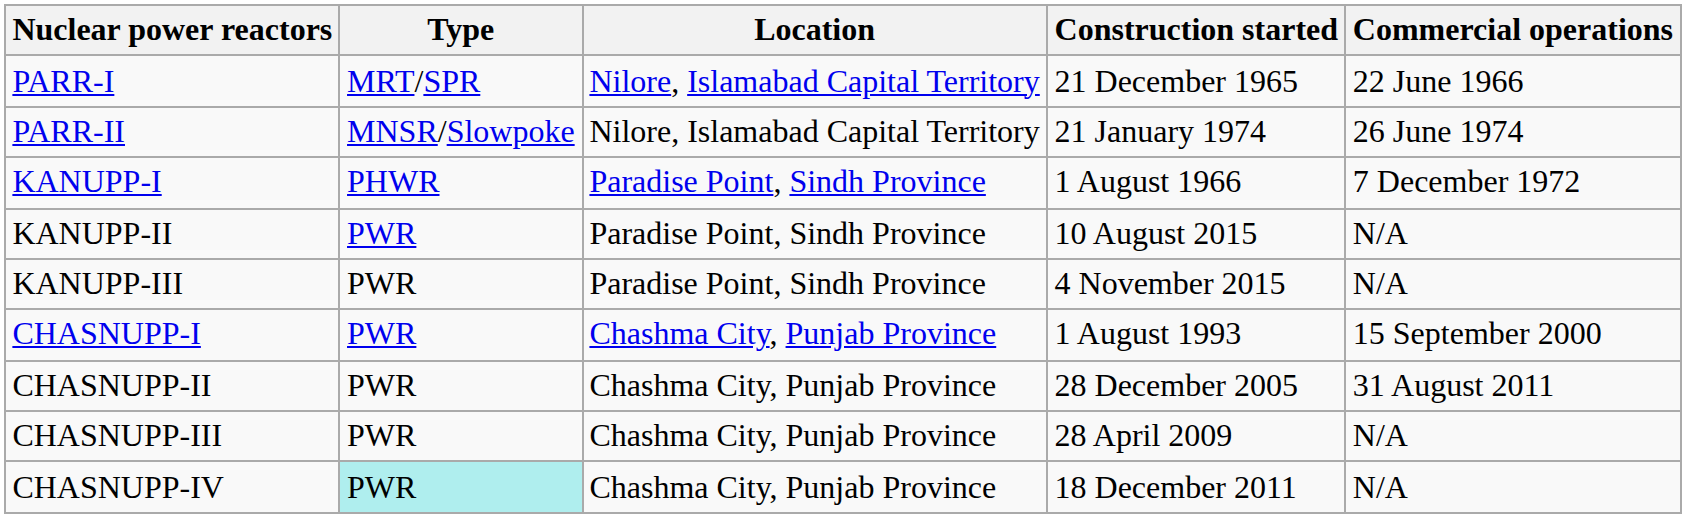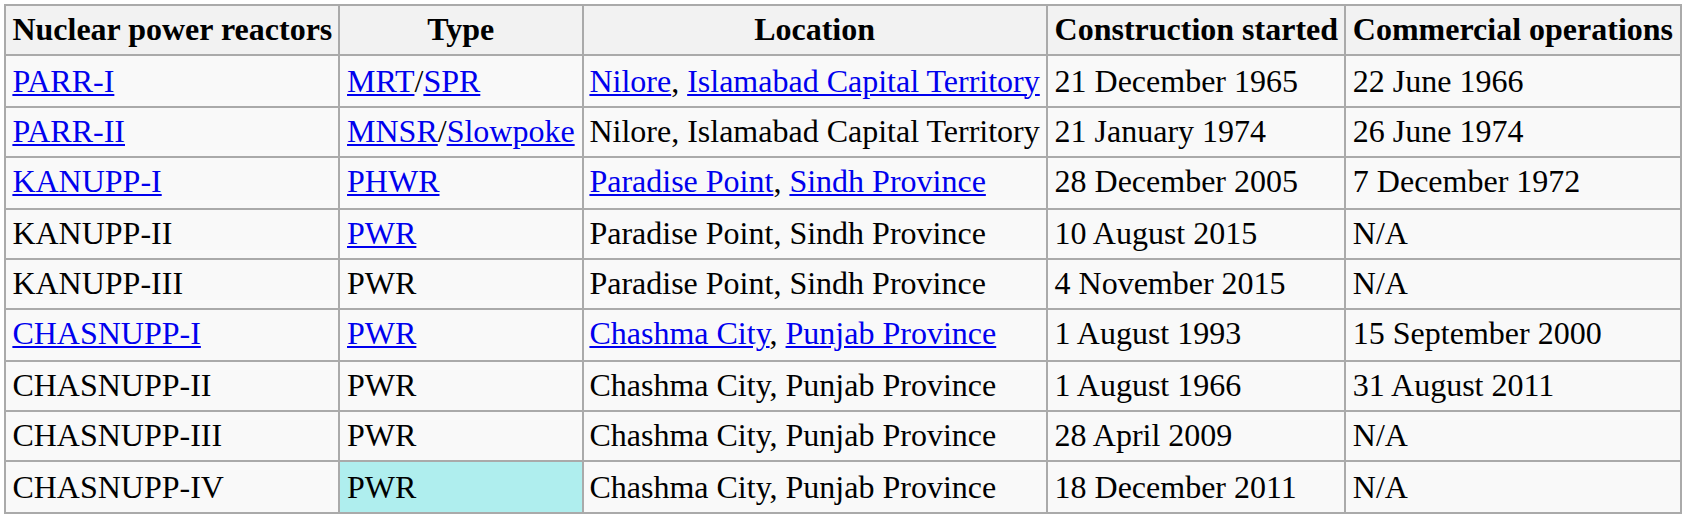KANUPP-I | Construction started: 1 August 1966 -> 28 December 2005
CHASNUPP-II | Construction started: 28 December 2005 -> 1 August 1966
